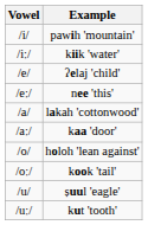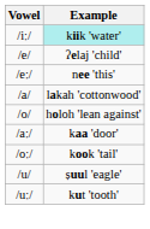- row: /i/ | pawih 'mountain'
/iː/ | Example: no background -> paleturquoise background
rows swapped: /aː/ <-> /o/
